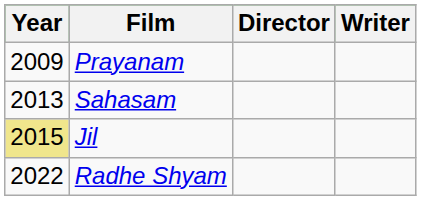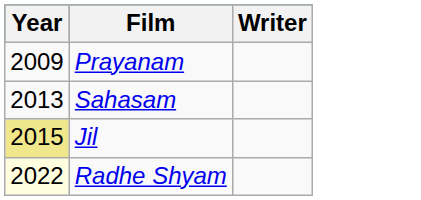- column: Director
Radhe Shyam | Year: no background -> lightyellow background
